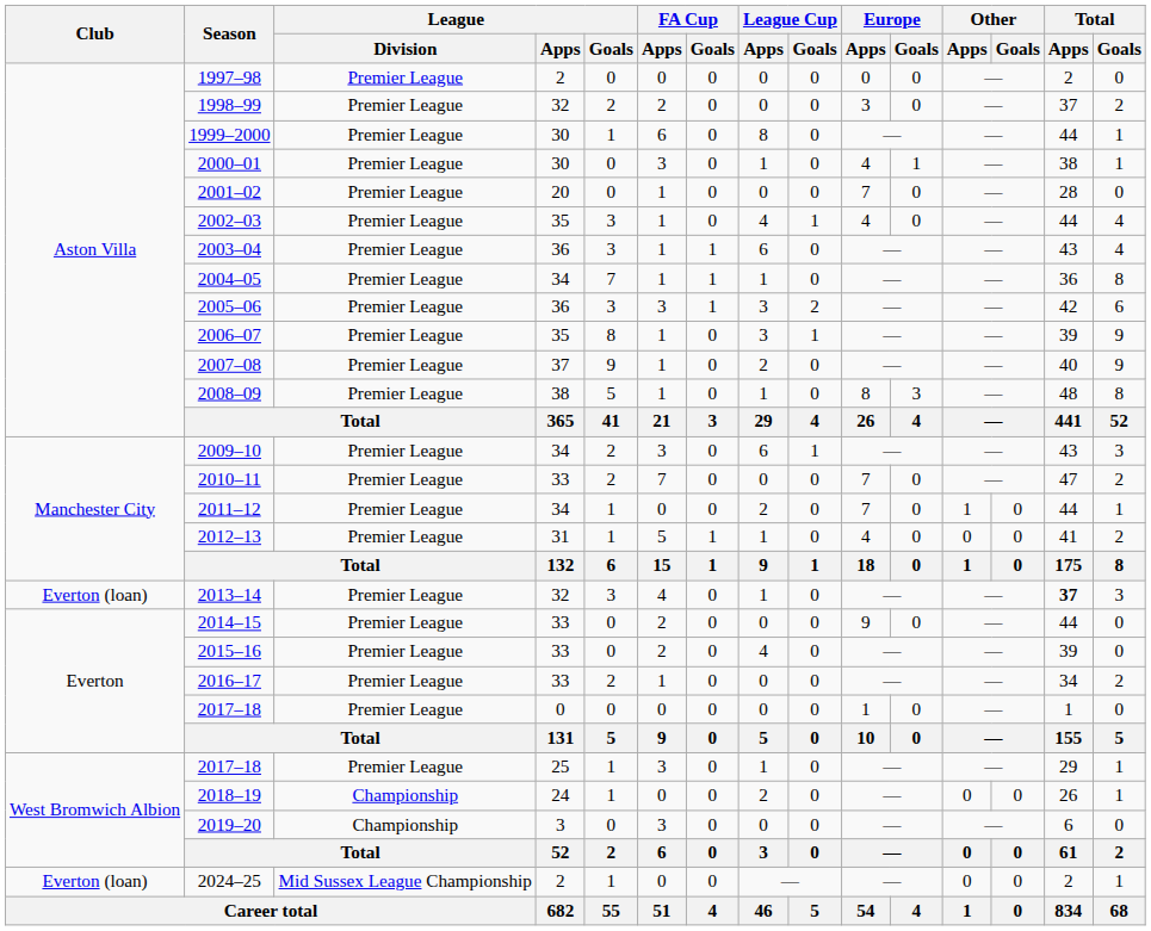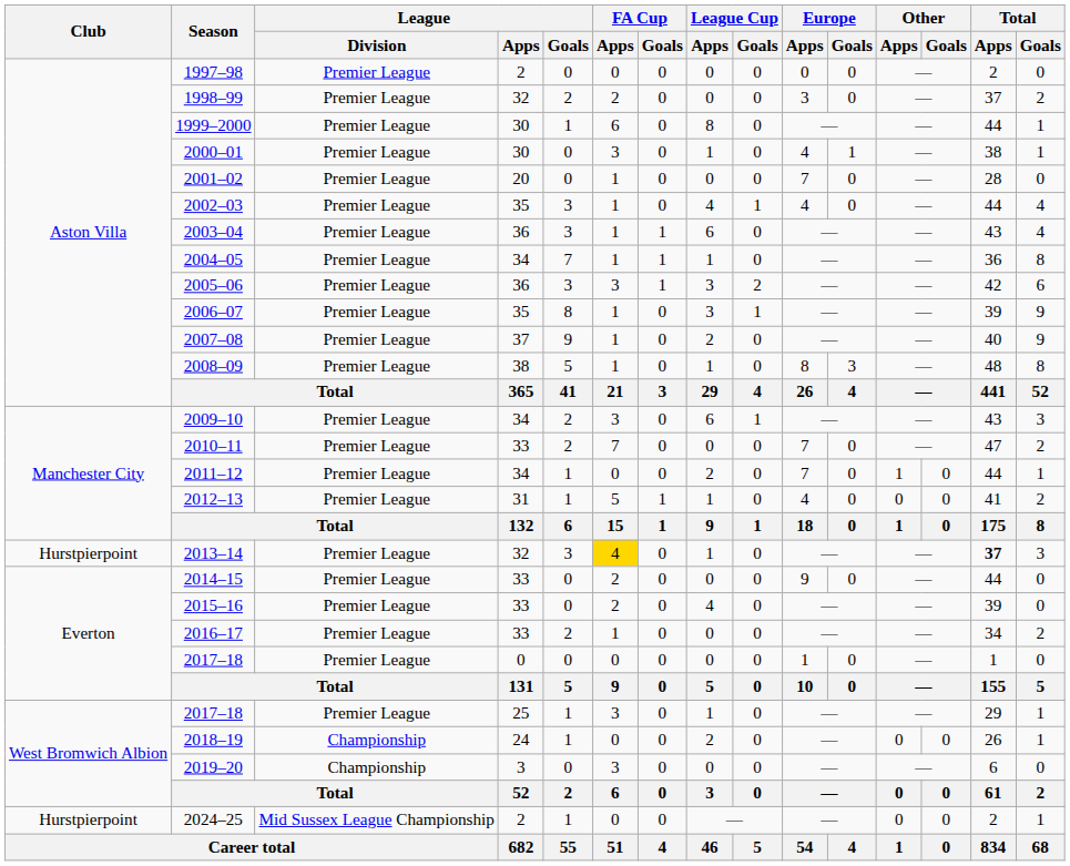2013–14 | Club: Everton (loan) -> Hurstpierpoint
2013–14 | FA Cup / Apps: no background -> gold background
2024–25 | Club: Everton (loan) -> Hurstpierpoint
